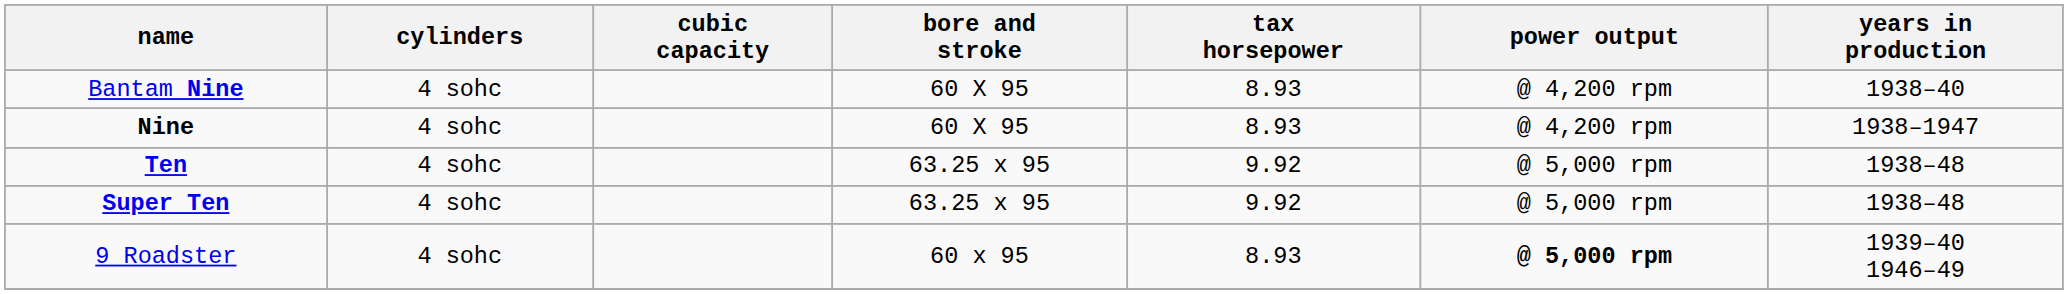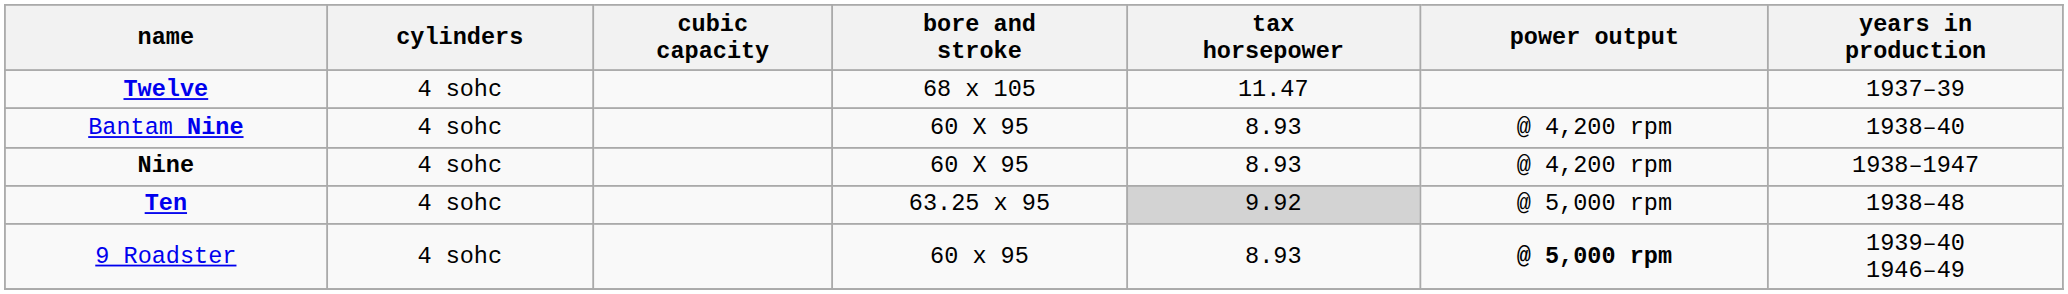+ row: Twelve | 4 sohc | 68 x 105 | 11.47 | 1937–39
Ten | tax horsepower: no background -> lightgrey background
- row: Super Ten | 4 sohc | 63.25 x 95 | 9.92 | @ 5,000 rpm | 1938–48
